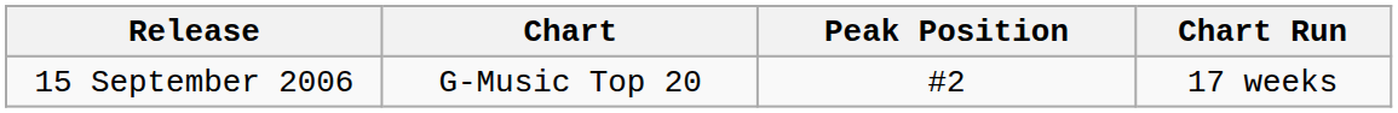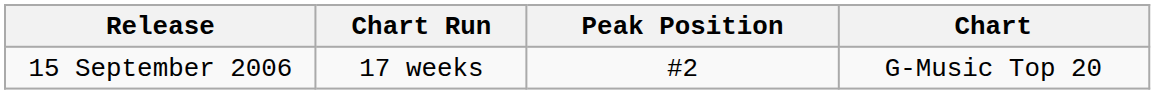columns swapped: Chart <-> Chart Run
